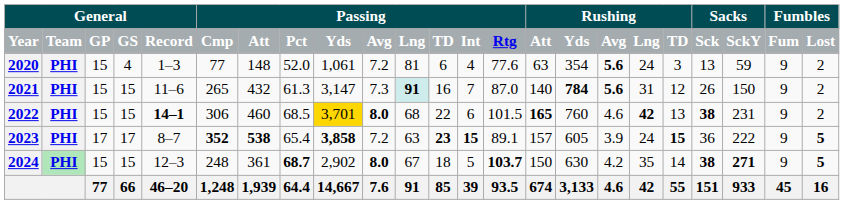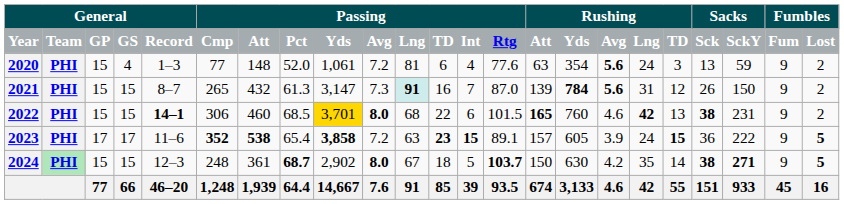2021 | column 5: 11–6 -> 8–7
2021 | column 15: 140 -> 139
2023 | column 5: 8–7 -> 11–6
